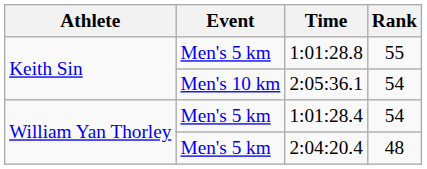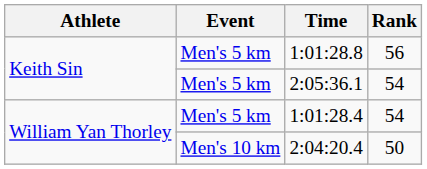1:01:28.8 | Rank: 55 -> 56
2:05:36.1 | Event: Men's 10 km -> Men's 5 km
2:04:20.4 | Event: Men's 5 km -> Men's 10 km
2:04:20.4 | Rank: 48 -> 50
